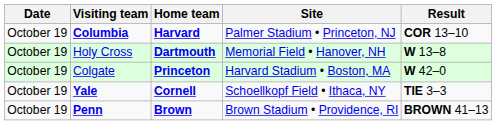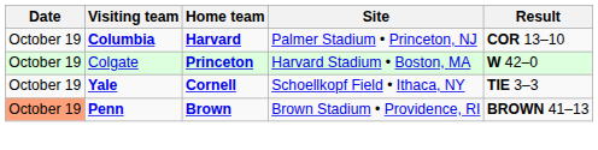- row: October 19 | Holy Cross | Dartmouth | Memorial Field • Hanover, NH | W 13–8
Penn | Date: no background -> lightsalmon background
